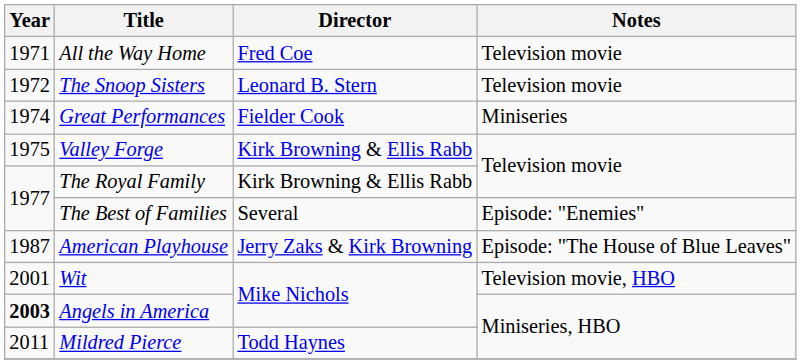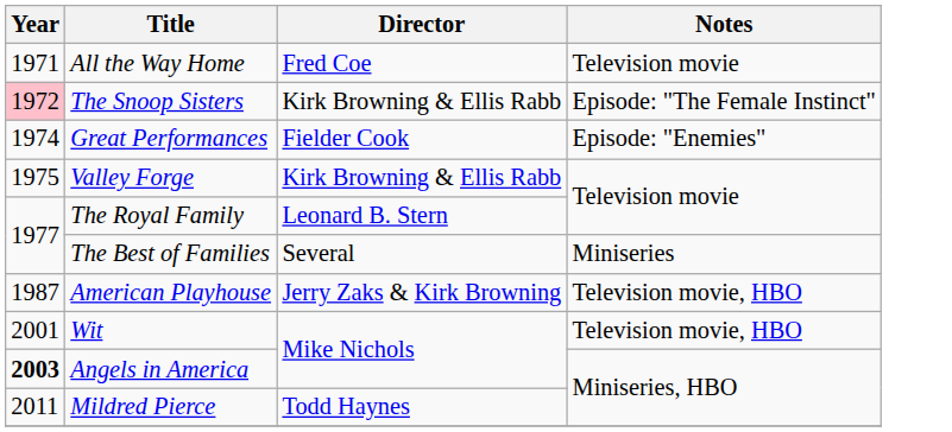The Snoop Sisters | Year: no background -> pink background
The Snoop Sisters | Director: Leonard B. Stern -> Kirk Browning & Ellis Rabb
The Snoop Sisters | Notes: Television movie -> Episode: "The Female Instinct"
Great Performances | Notes: Miniseries -> Episode: "Enemies"
The Royal Family | Director: Kirk Browning & Ellis Rabb -> Leonard B. Stern
The Best of Families | Notes: Episode: "Enemies" -> Miniseries
American Playhouse | Notes: Episode: "The House of Blue Leaves" -> Television movie, HBO
